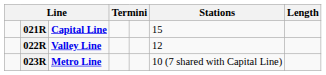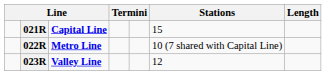022R | column 3: Valley Line -> Metro Line
022R | Stations: 12 -> 10 (7 shared with Capital Line)
023R | column 3: Metro Line -> Valley Line
023R | Stations: 10 (7 shared with Capital Line) -> 12
